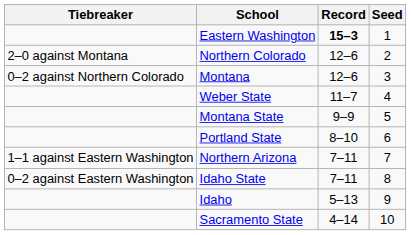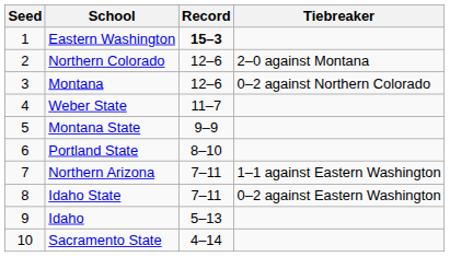columns swapped: Seed <-> Tiebreaker
